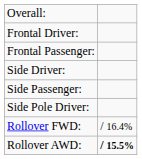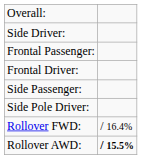rows swapped: Frontal Driver: <-> Side Driver:
